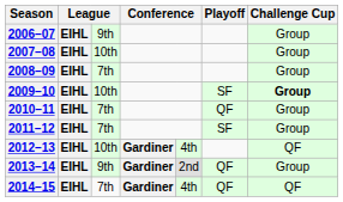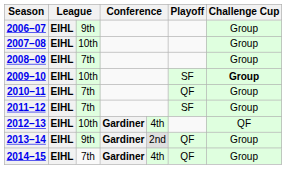2014–15 | Challenge Cup: QF -> Group
